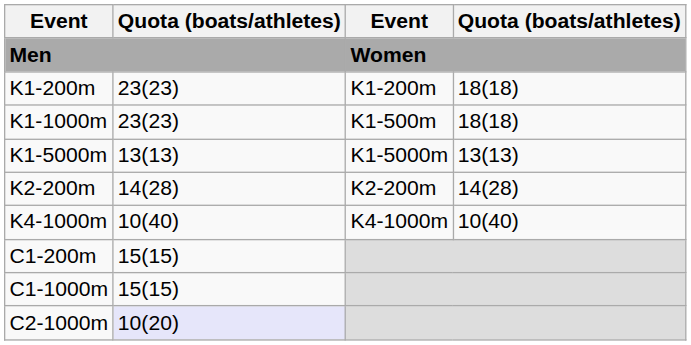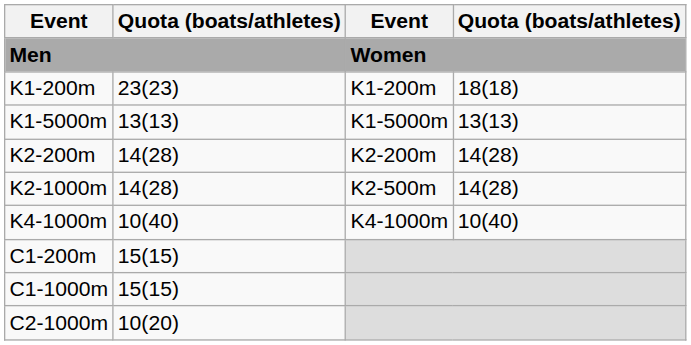- row: K1-1000m | 23(23) | K1-500m | 18(18)
+ row: K2-1000m | 14(28) | K2-500m | 14(28)
C2-1000m | column 2: lavender background -> no background
